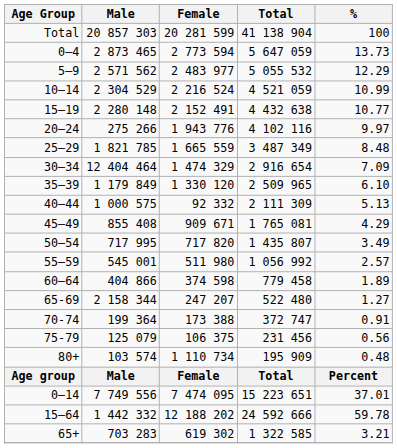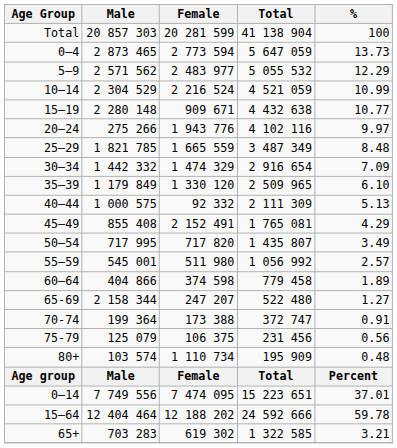15–19 | Female: 2 152 491 -> 909 671
30–34 | Male: 12 404 464 -> 1 442 332
45–49 | Female: 909 671 -> 2 152 491
15–64 | Male: 1 442 332 -> 12 404 464
